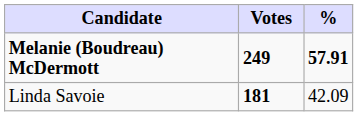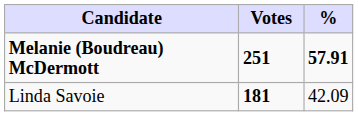Melanie (Boudreau) McDermott | Votes: 249 -> 251
